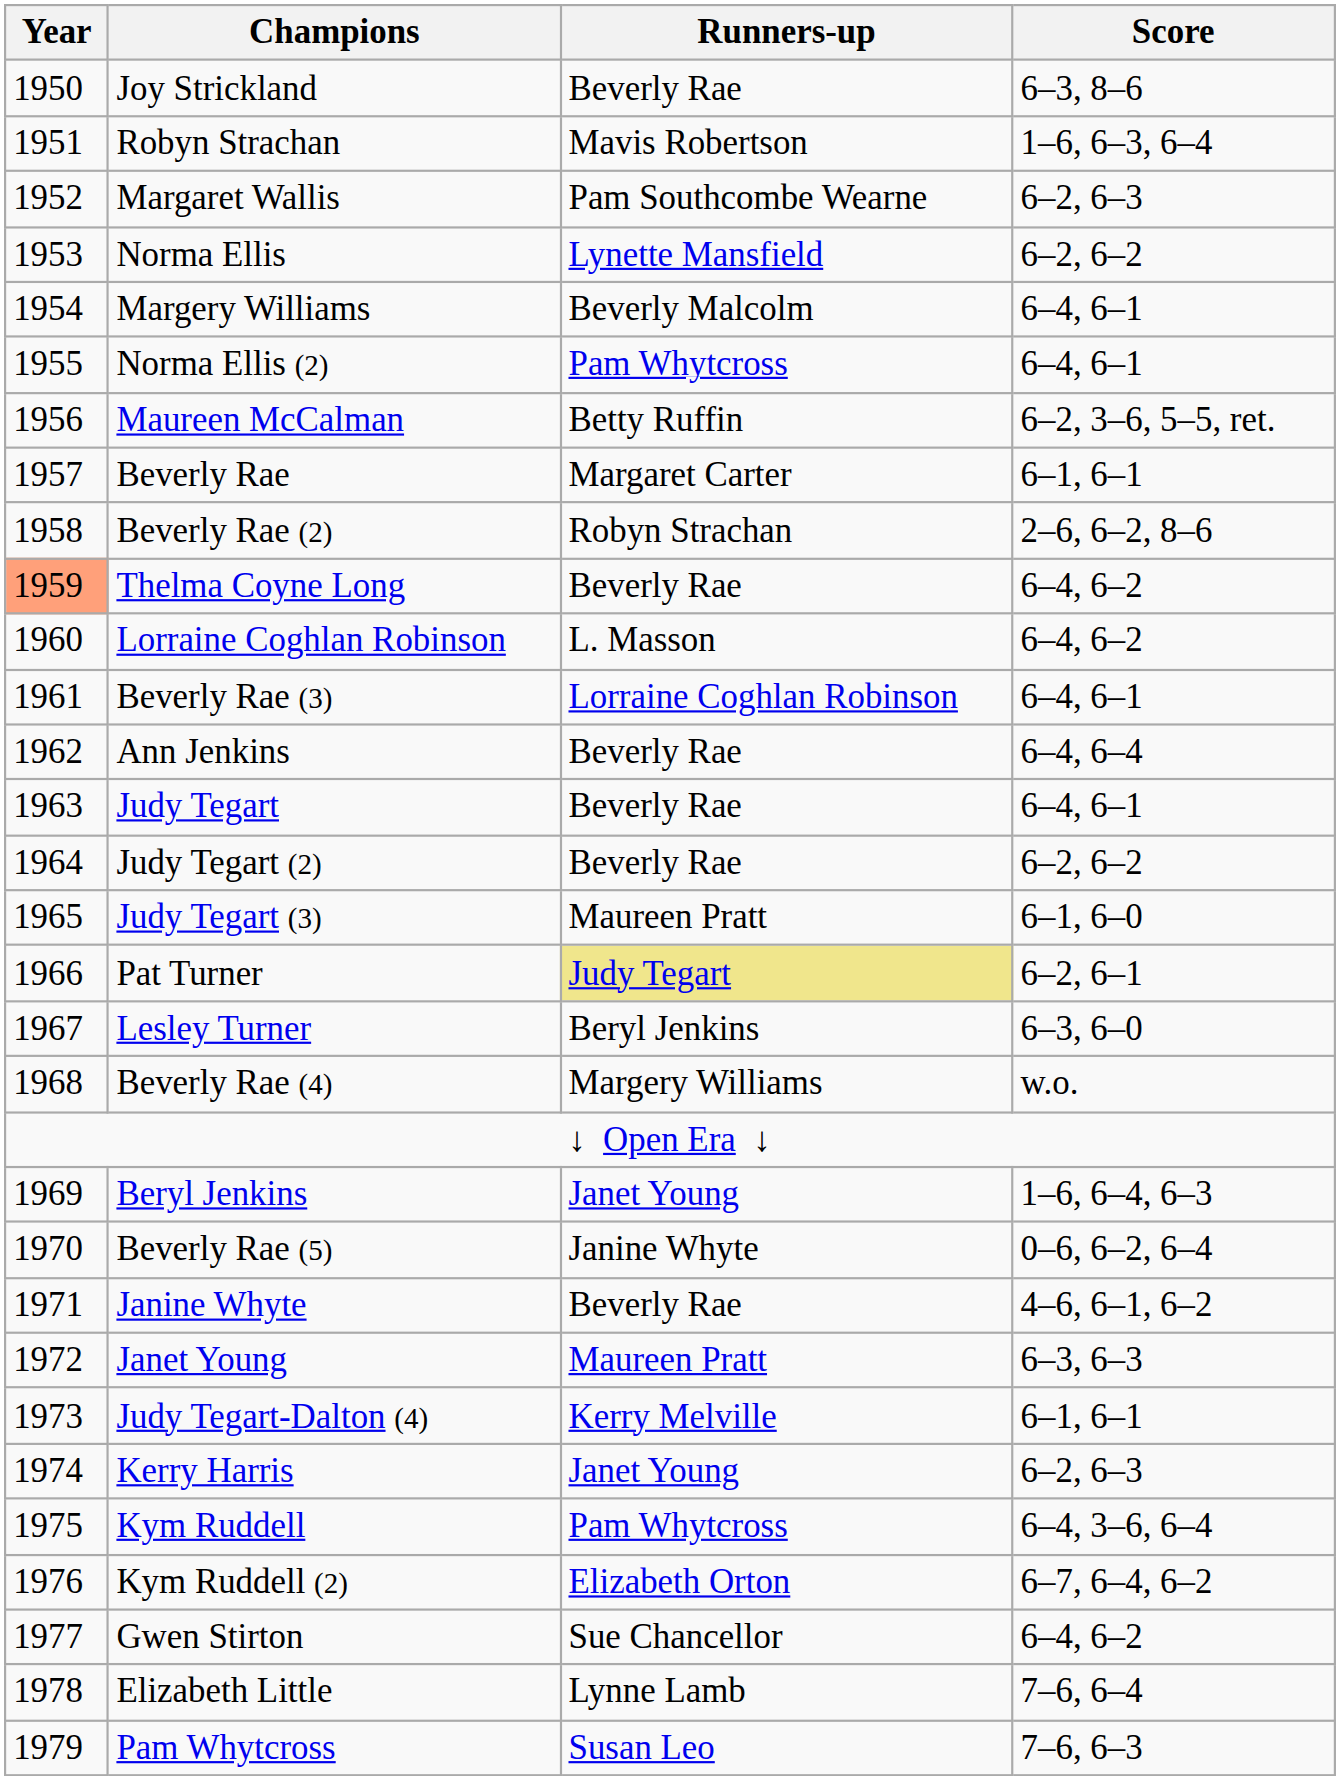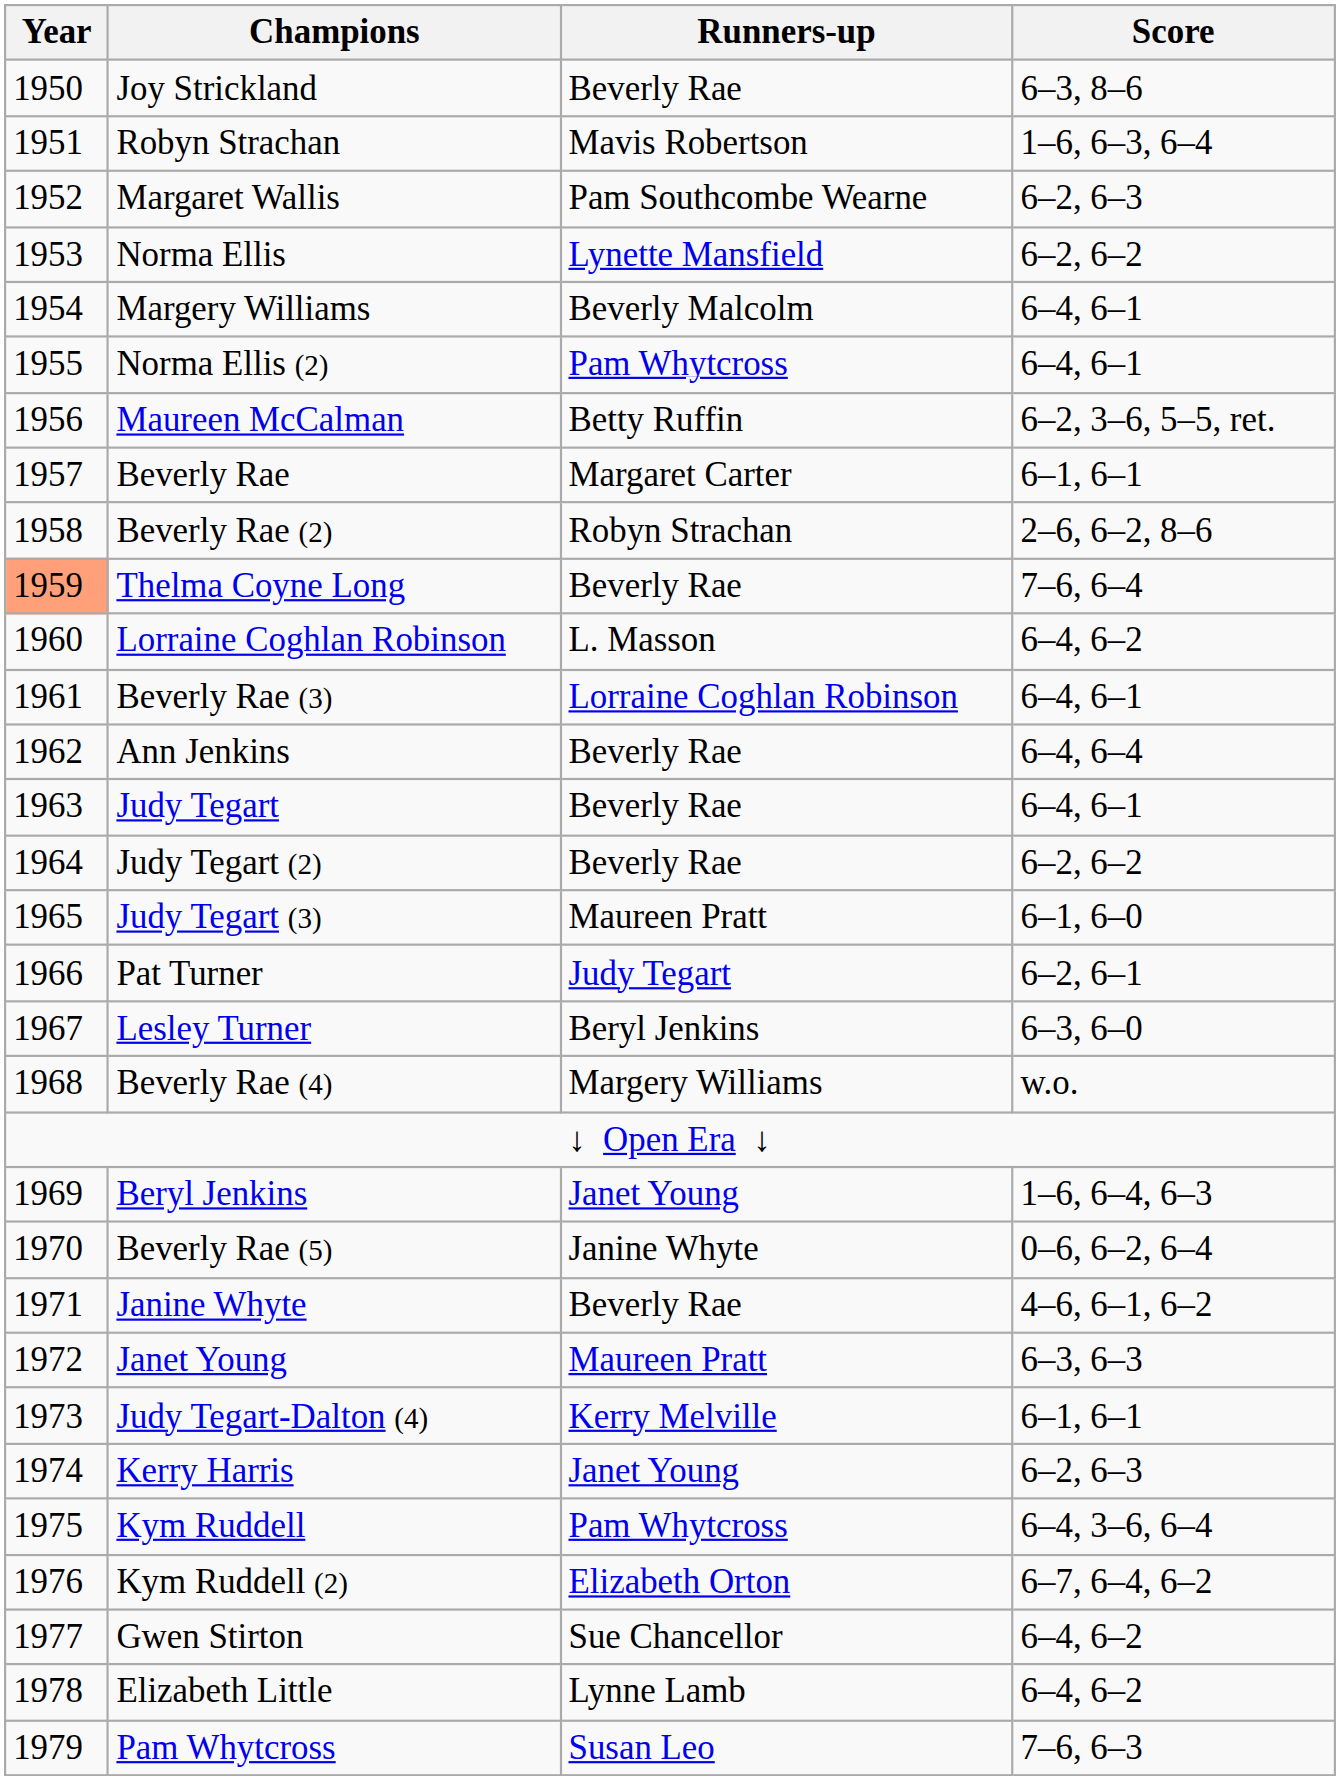Thelma Coyne Long | Score: 6–4, 6–2 -> 7–6, 6–4
Pat Turner | Runners-up: khaki background -> no background
Elizabeth Little | Score: 7–6, 6–4 -> 6–4, 6–2
